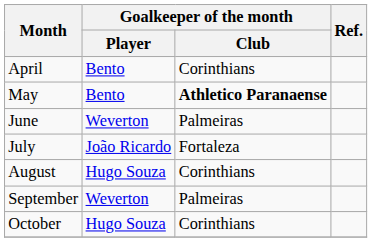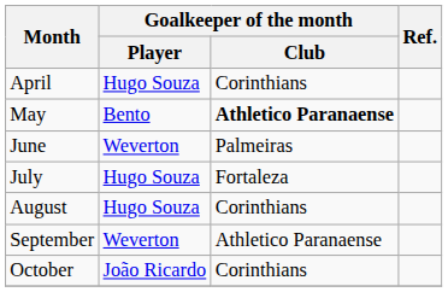April | Goalkeeper of the month / Player: Bento -> Hugo Souza
July | Goalkeeper of the month / Player: João Ricardo -> Hugo Souza
September | Goalkeeper of the month / Club: Palmeiras -> Athletico Paranaense
October | Goalkeeper of the month / Player: Hugo Souza -> João Ricardo
